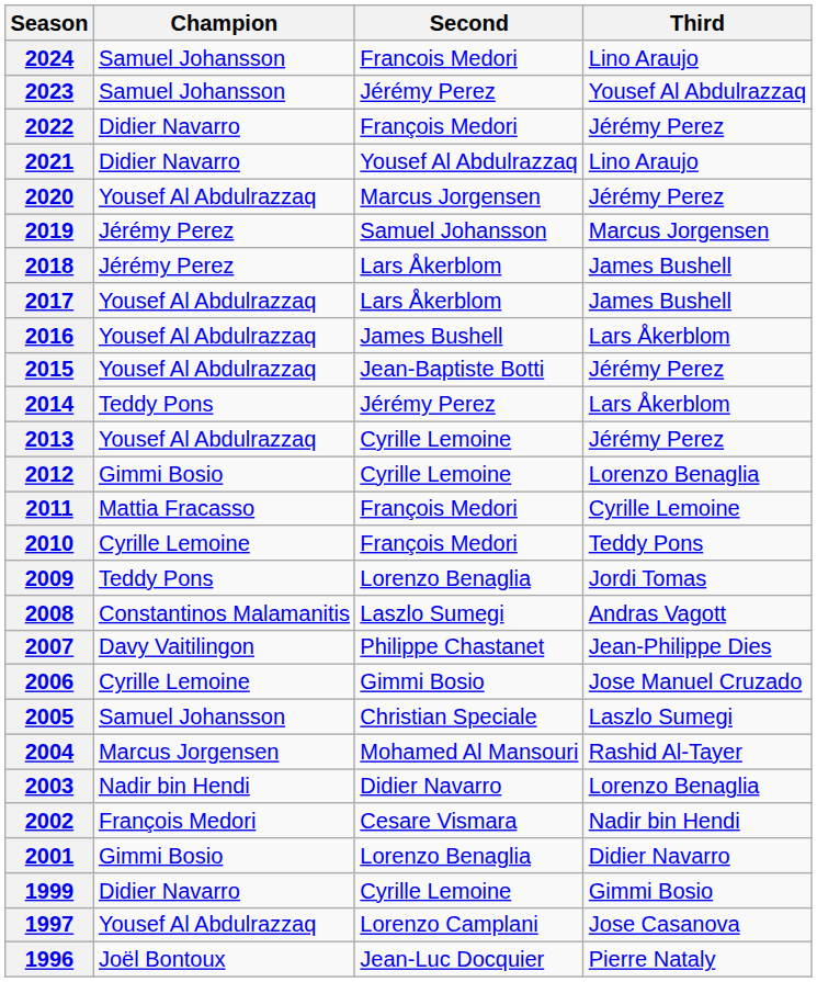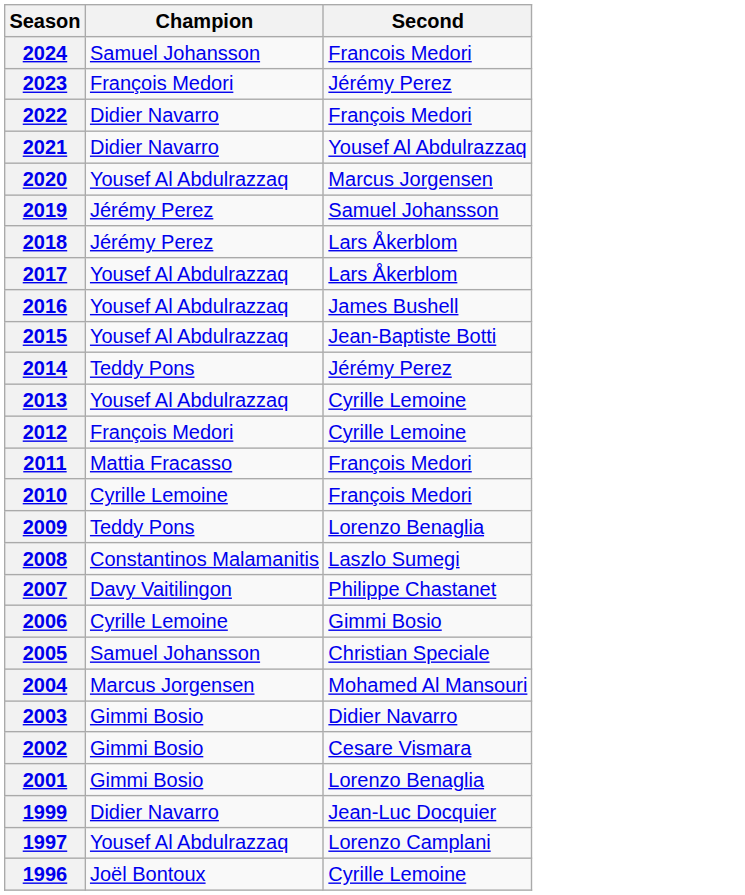- column: Third | Lino Araujo | Yousef Al Abdulrazzaq | Jérémy Perez | Lino Araujo | Jérémy Perez | Marcus Jorgensen | James Bushell | James Bushell | Lars Åkerblom | Jérémy Perez | Lars Åkerblom | Jérémy Perez | Lorenzo Benaglia | Cyrille Lemoine | Teddy Pons | Jordi Tomas | Andras Vagott | Jean-Philippe Dies | Jose Manuel Cruzado | Laszlo Sumegi | Rashid Al-Tayer | Lorenzo Benaglia | Nadir bin Hendi | Didier Navarro | Gimmi Bosio | Jose Casanova | Pierre Nataly
2023 | Champion: Samuel Johansson -> François Medori
2012 | Champion: Gimmi Bosio -> François Medori
2003 | Champion: Nadir bin Hendi -> Gimmi Bosio
2002 | Champion: François Medori -> Gimmi Bosio
1999 | Second: Cyrille Lemoine -> Jean-Luc Docquier
1996 | Second: Jean-Luc Docquier -> Cyrille Lemoine
